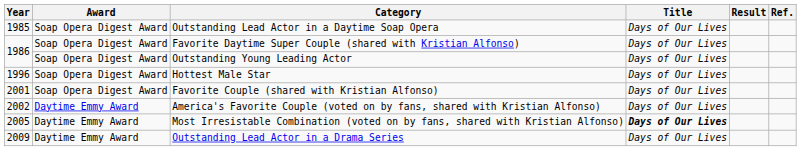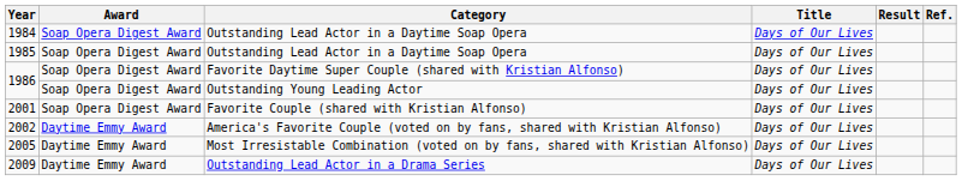+ row: 1984 | Soap Opera Digest Award | Outstanding Lead Actor in a Daytime Soap Opera | Days of Our Lives
- row: 1996 | Soap Opera Digest Award | Hottest Male Star | Days of Our Lives
2005 | Title: bold -> normal
